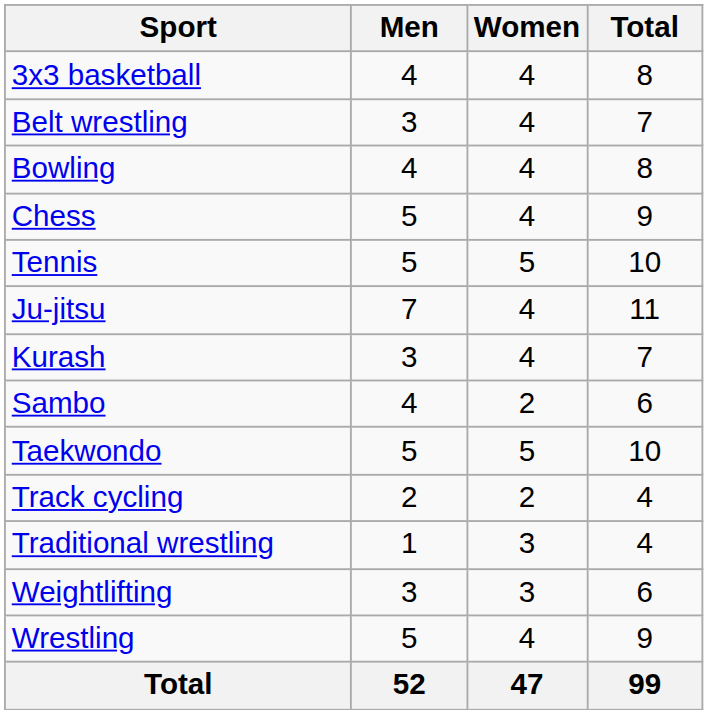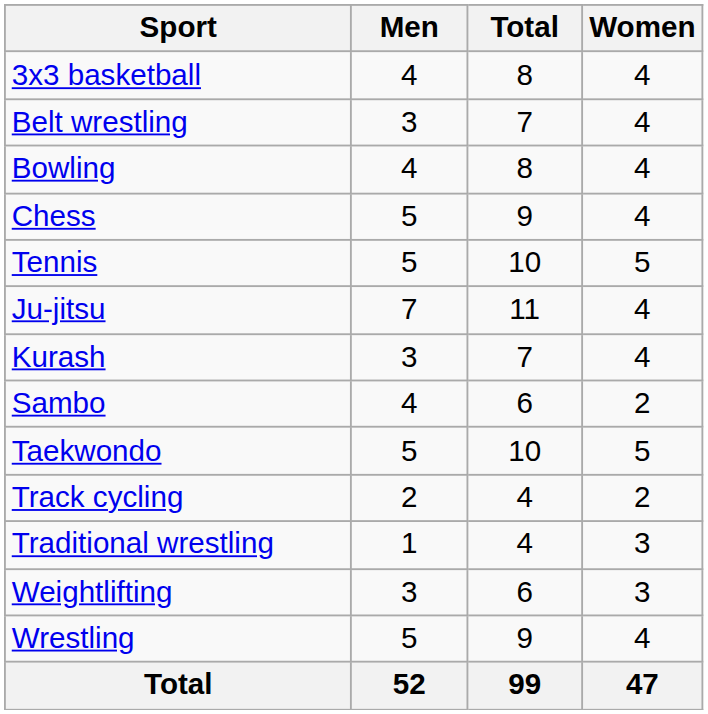columns swapped: Women <-> Total
